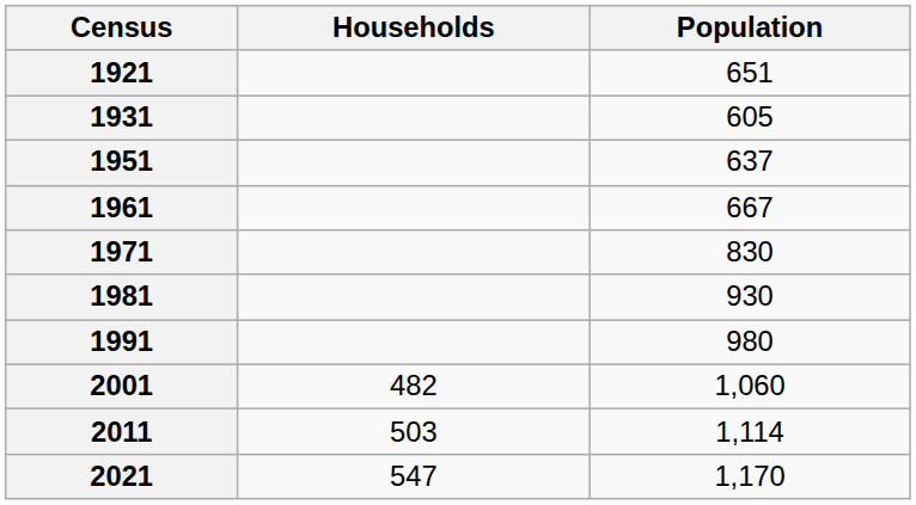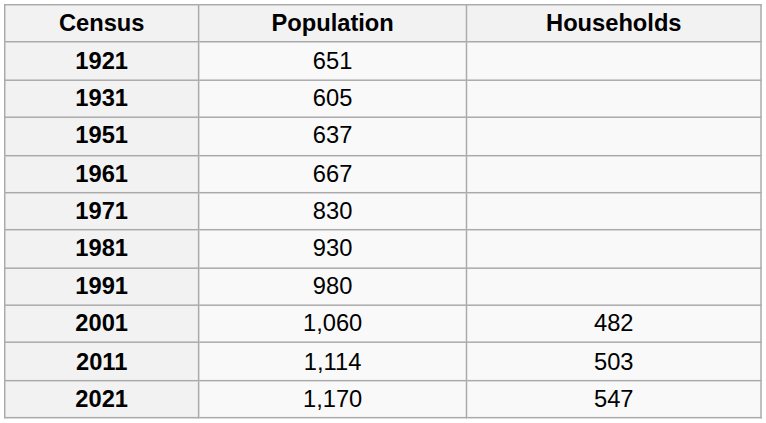columns swapped: Population <-> Households
